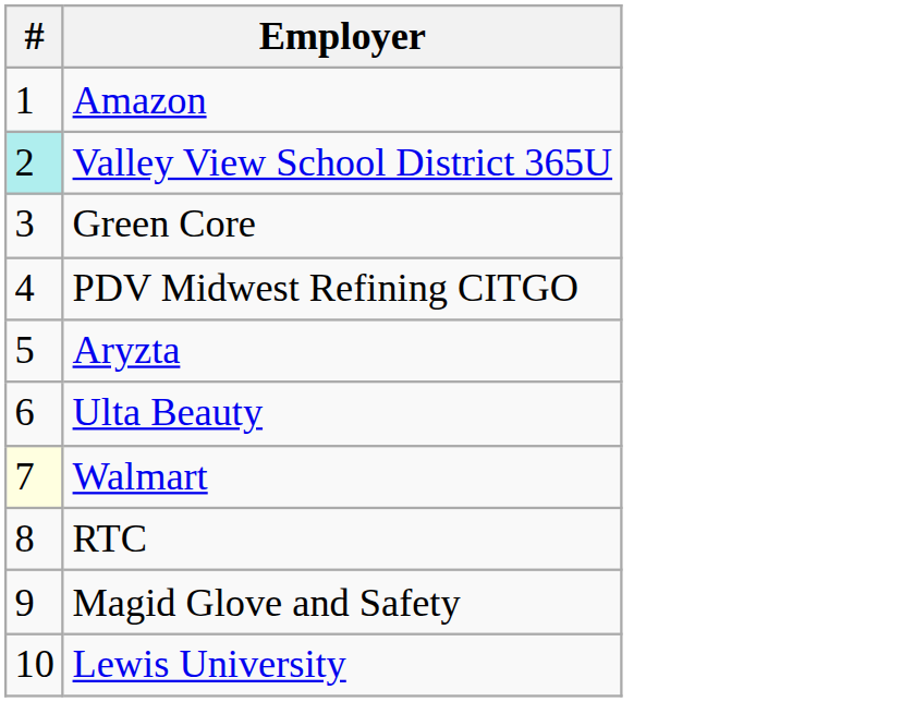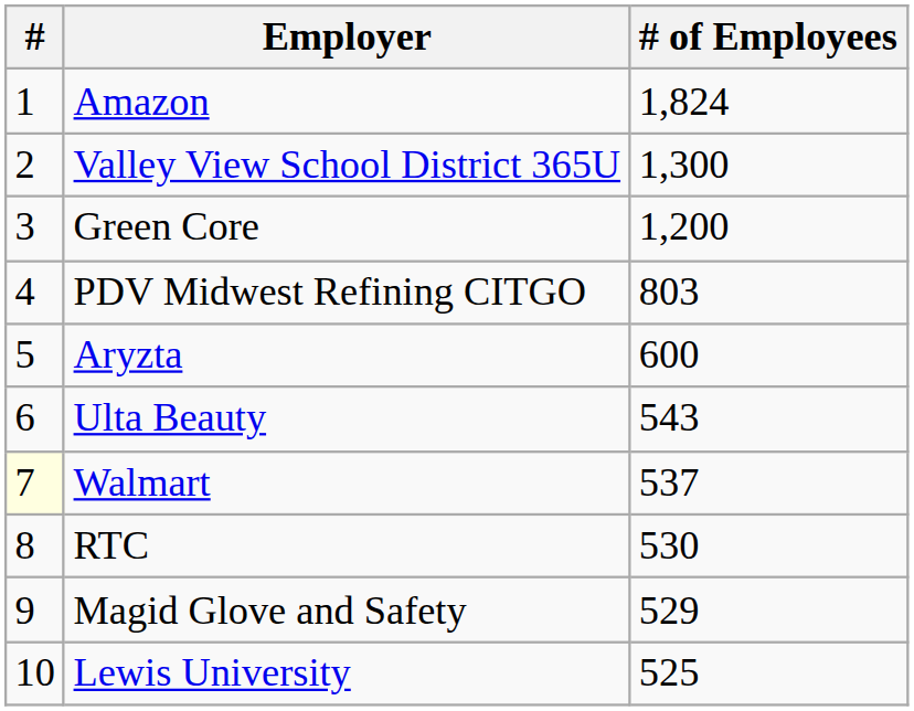+ column: # of Employees | 1,824 | 1,300 | 1,200 | 803 | 600 | 543 | 537 | 530 | 529 | 525
Valley View School District 365U | #: paleturquoise background -> no background
